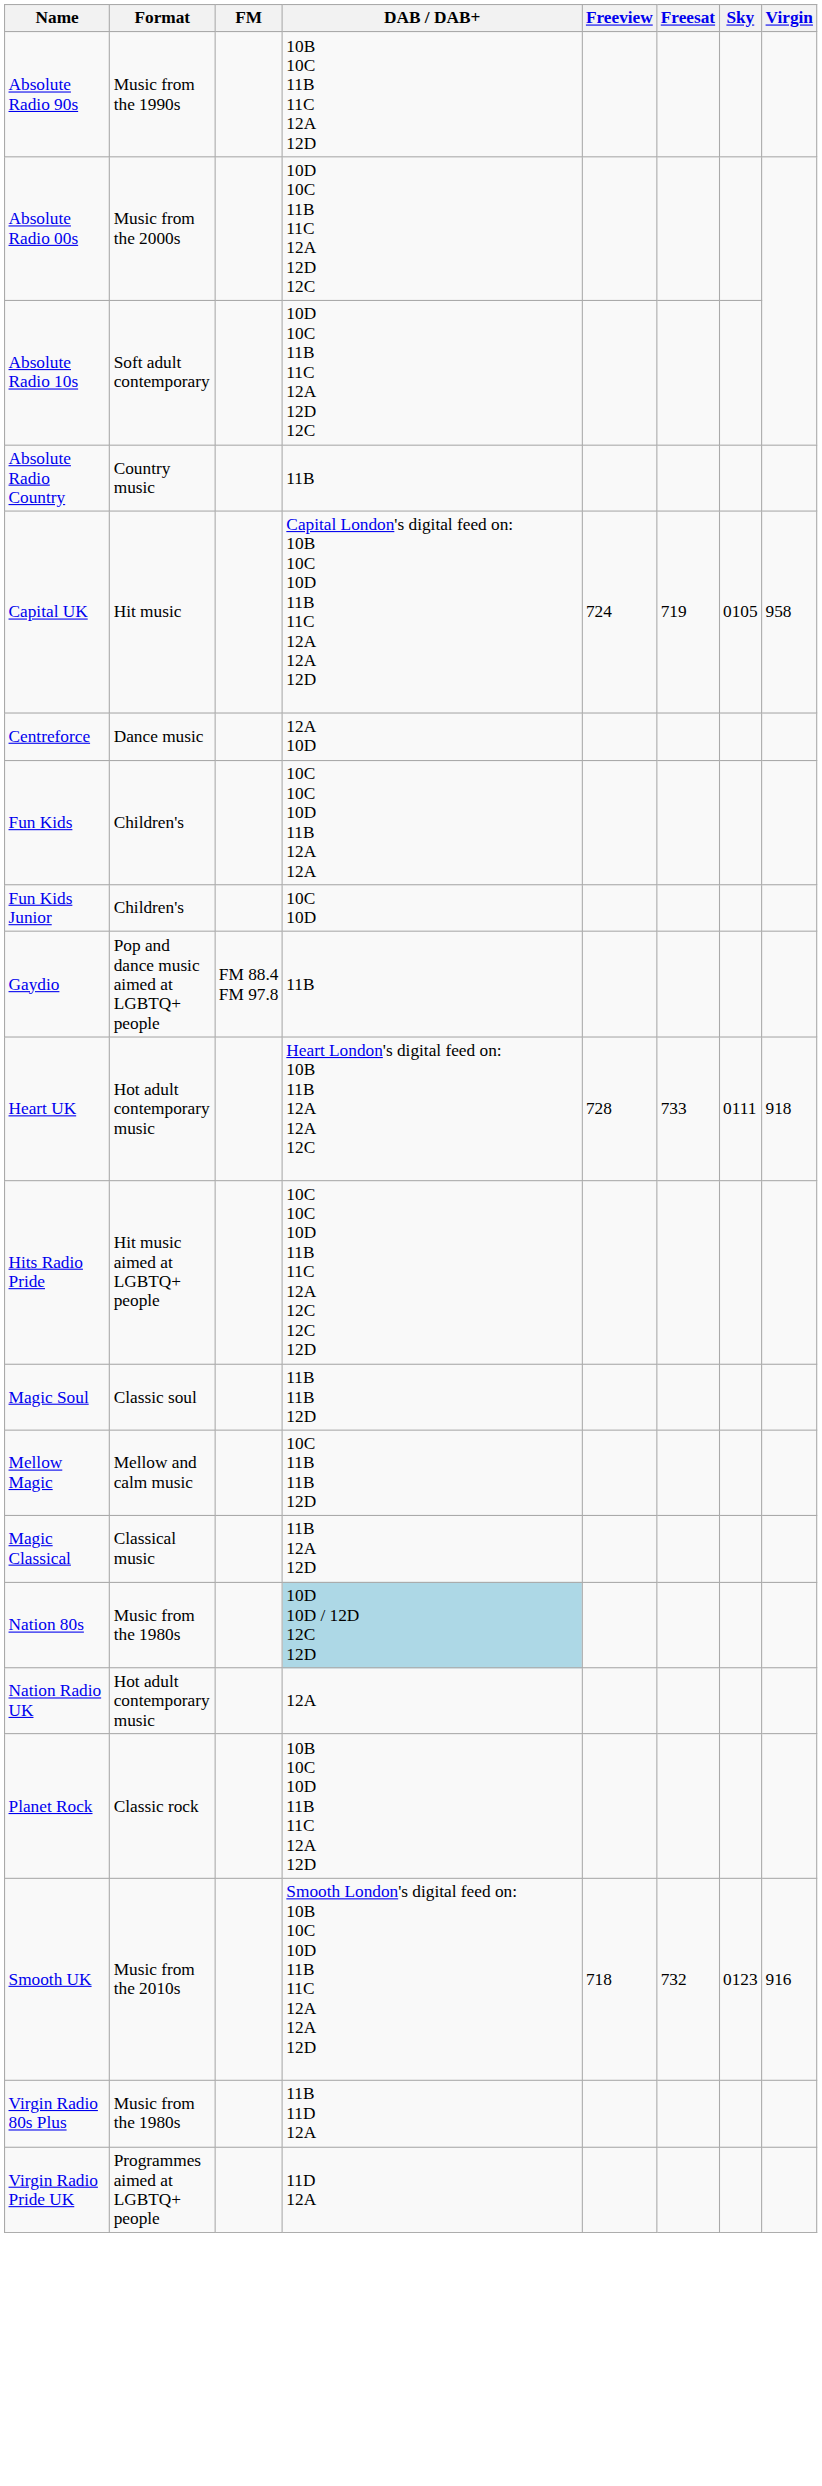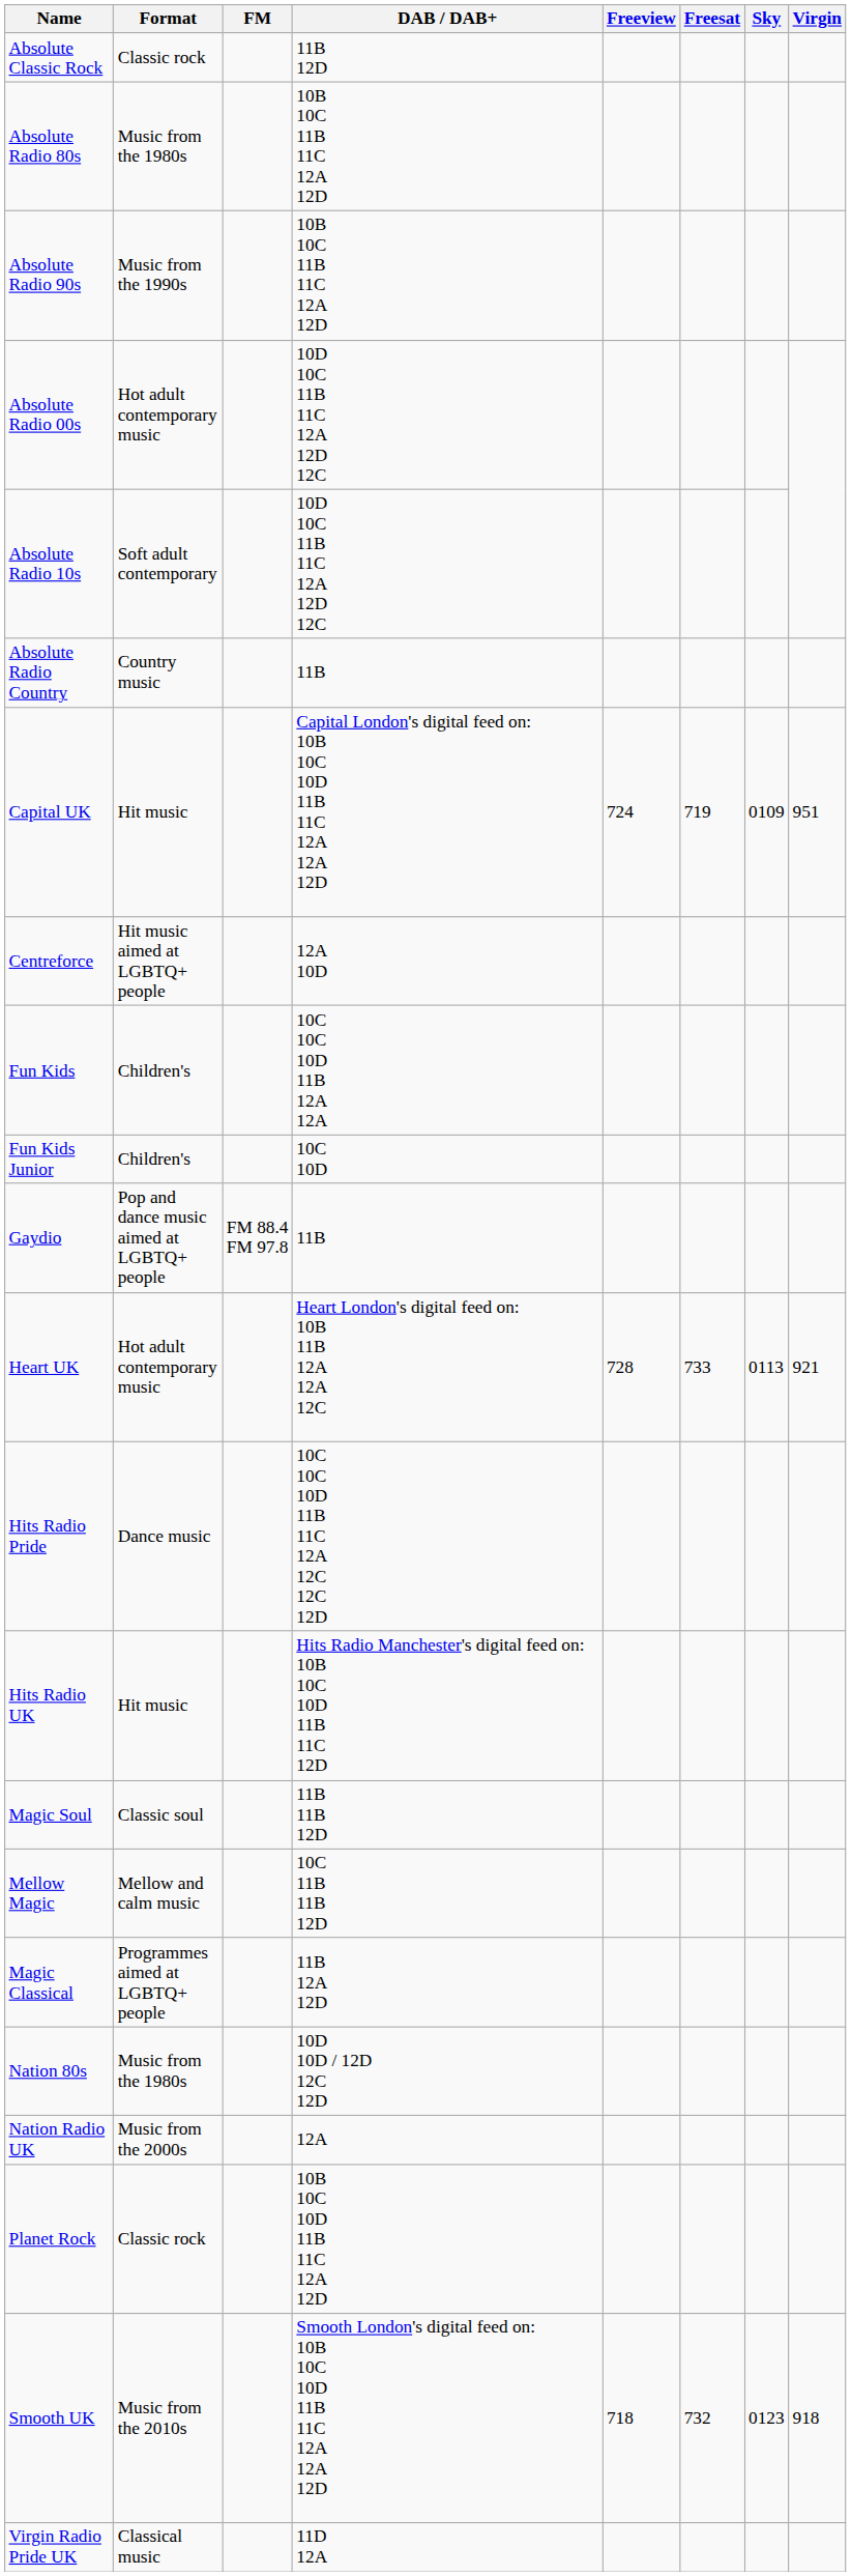+ row: Absolute Classic Rock | Classic rock | 11B 12D
+ row: Absolute Radio 80s | Music from the 1980s | 10B 10C 11B 11C 12A 12D
Absolute Radio 00s | Format: Music from the 2000s -> Hot adult contemporary music
Capital UK | Sky: 0105 -> 0109
Capital UK | Virgin: 958 -> 951
Centreforce | Format: Dance music -> Hit music aimed at LGBTQ+ people
Heart UK | Sky: 0111 -> 0113
Heart UK | Virgin: 918 -> 921
Hits Radio Pride | Format: Hit music aimed at LGBTQ+ people -> Dance music
+ row: Hits Radio UK | Hit music | Hits Radio Manchester's digital feed on: 10B 10C 10D 11B 11C 12D
Magic Classical | Format: Classical music -> Programmes aimed at LGBTQ+ people
Nation 80s | DAB / DAB+: lightblue background -> no background
Nation Radio UK | Format: Hot adult contemporary music -> Music from the 2000s
Smooth UK | Virgin: 916 -> 918
- row: Virgin Radio 80s Plus | Music from the 1980s | 11B 11D 12A
Virgin Radio Pride UK | Format: Programmes aimed at LGBTQ+ people -> Classical music
